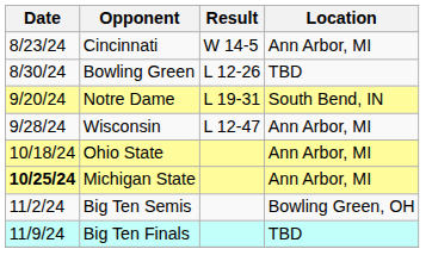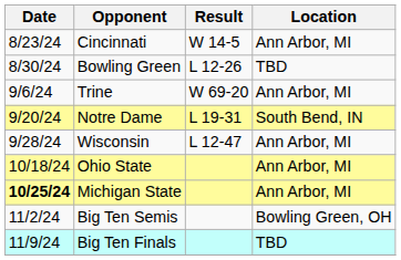+ row: 9/6/24 | Trine | W 69-20 | Ann Arbor, MI
